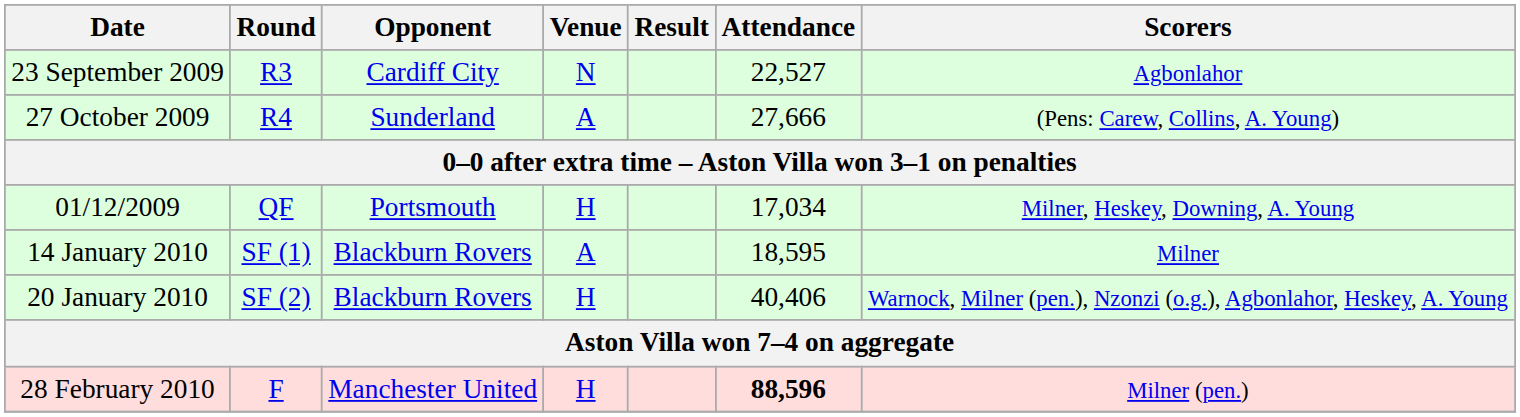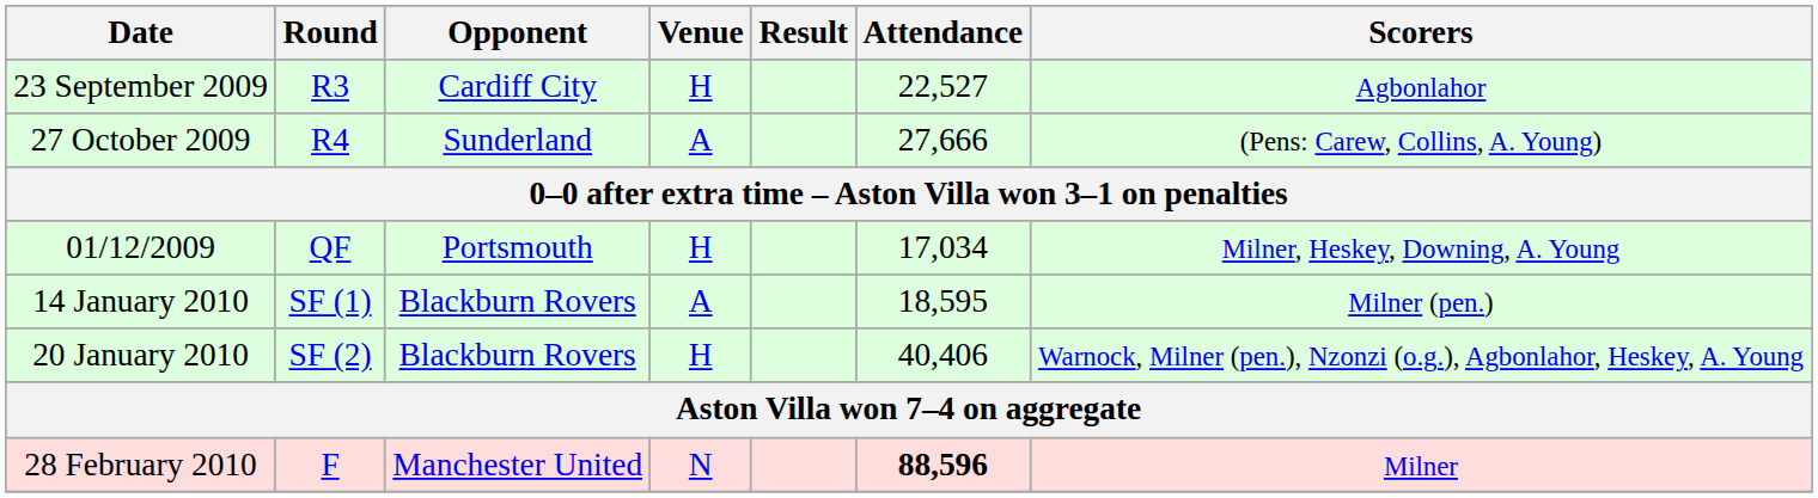23 September 2009 | Venue: N -> H
14 January 2010 | Scorers: Milner -> Milner (pen.)
28 February 2010 | Venue: H -> N
28 February 2010 | Scorers: Milner (pen.) -> Milner
